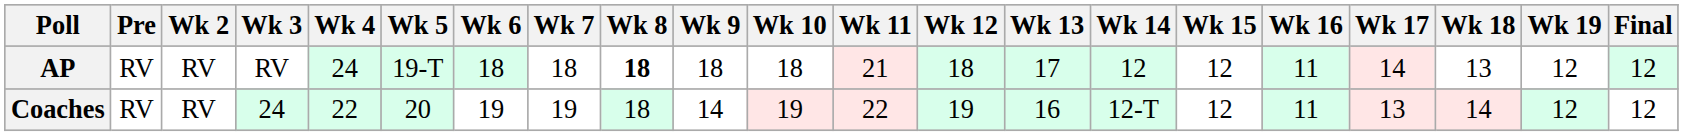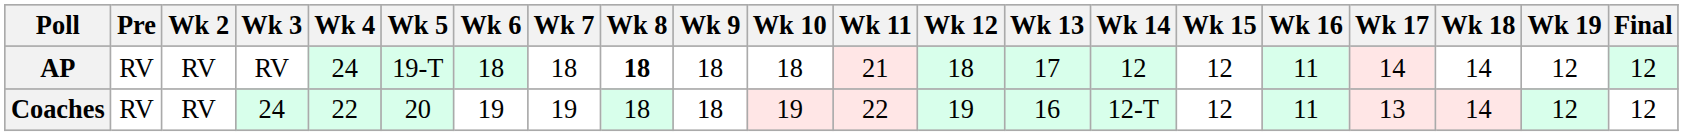AP | Wk 18: 13 -> 14
Coaches | Wk 9: 14 -> 18
